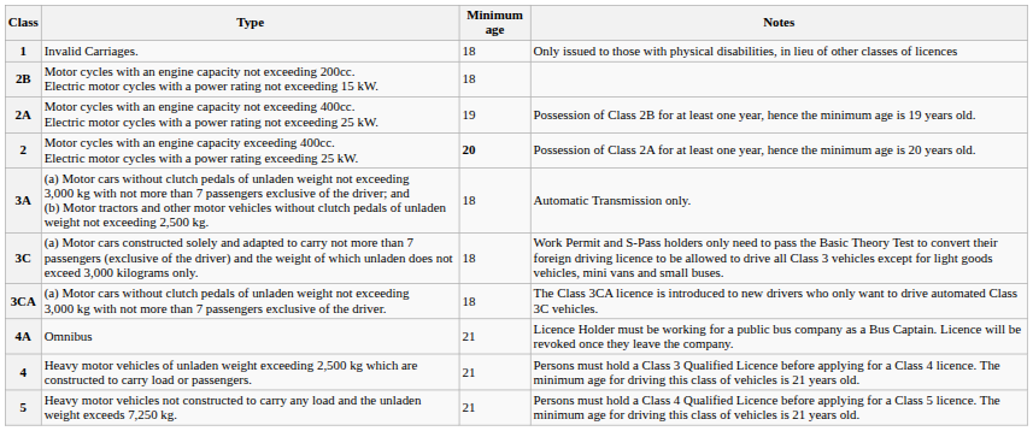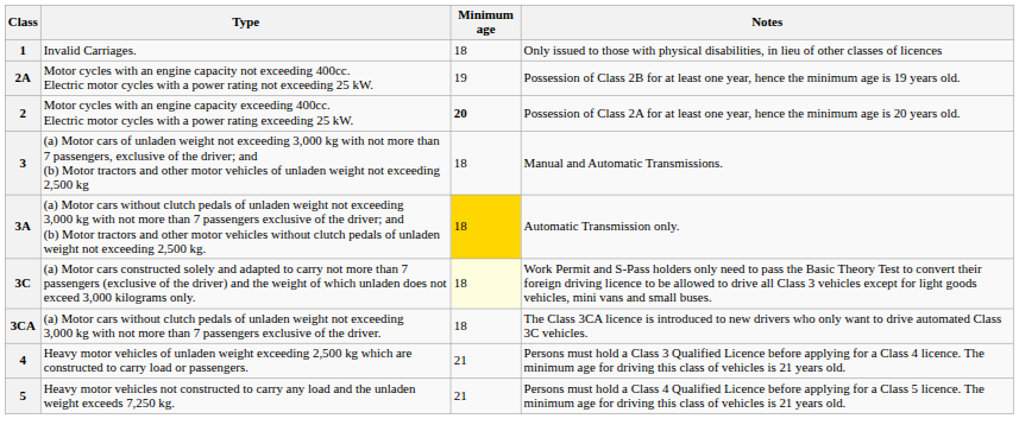- row: 2B | Motor cycles with an engine capacity not exceeding 200cc. Electric motor cycles with a power rating not exceeding 15 kW. | 18
+ row: 3 | (a) Motor cars of unladen weight not exceeding 3,000 kg with not more than 7 passengers, exclusive of the driver; and (b) Motor tractors and other motor vehicles of unladen weight not exceeding 2,500 kg | 18 | Manual and Automatic Transmissions.
3A | Minimum age: no background -> gold background
3C | Minimum age: no background -> lightyellow background
- row: 4A | Omnibus | 21 | Licence Holder must be working for a public bus company as a Bus Captain. Licence will be revoked once they leave the company.
